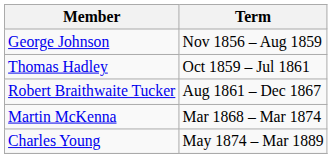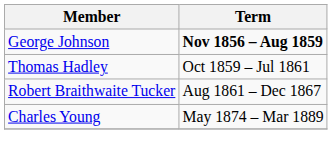George Johnson | Term: normal -> bold
- row: Martin McKenna | Mar 1868 – Mar 1874
